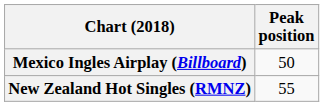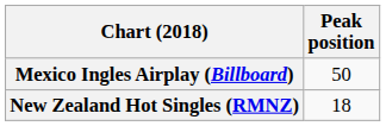New Zealand Hot Singles (RMNZ) | Peak position: 55 -> 18
